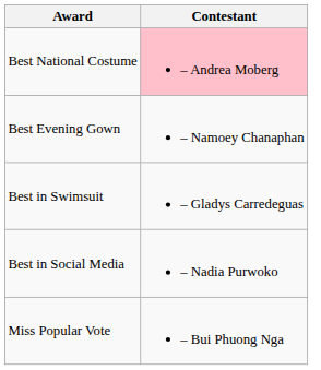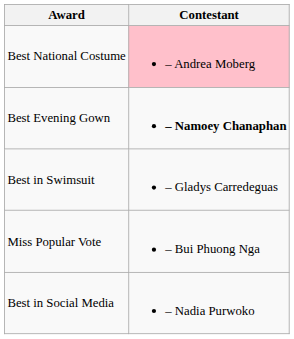Best Evening Gown | Contestant: normal -> bold
rows swapped: Best in Social Media <-> Miss Popular Vote
